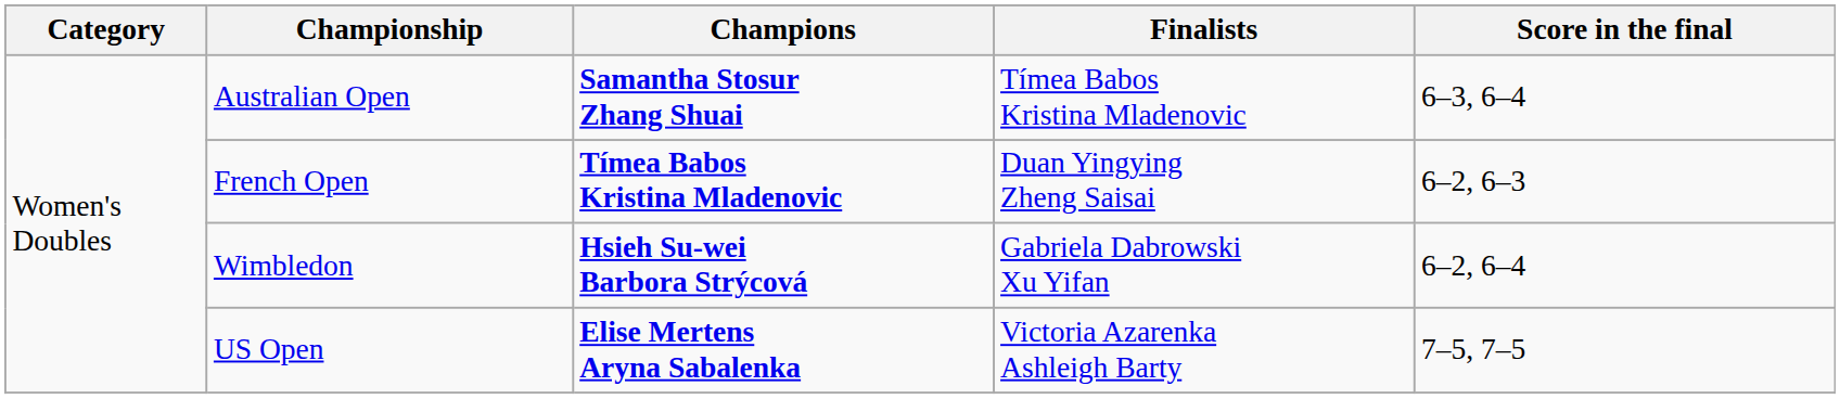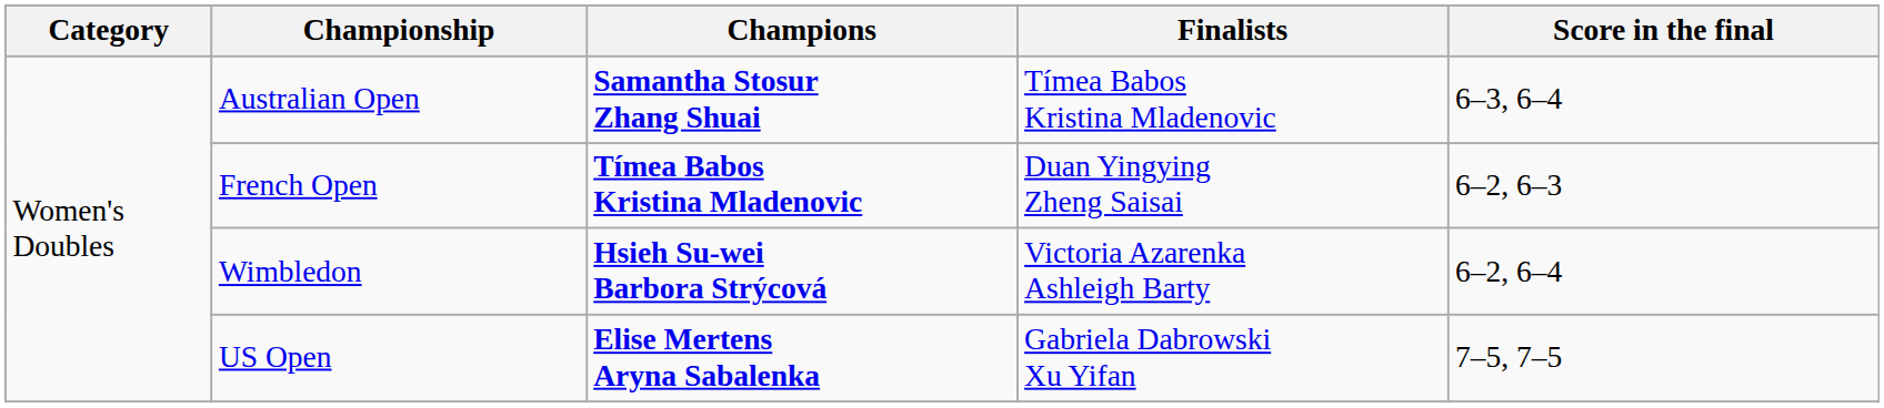Wimbledon | Finalists: Gabriela Dabrowski Xu Yifan -> Victoria Azarenka Ashleigh Barty
US Open | Finalists: Victoria Azarenka Ashleigh Barty -> Gabriela Dabrowski Xu Yifan
